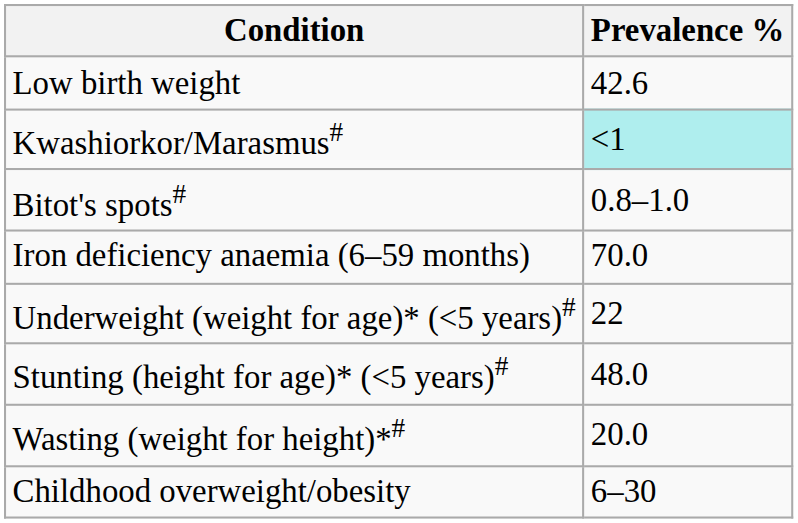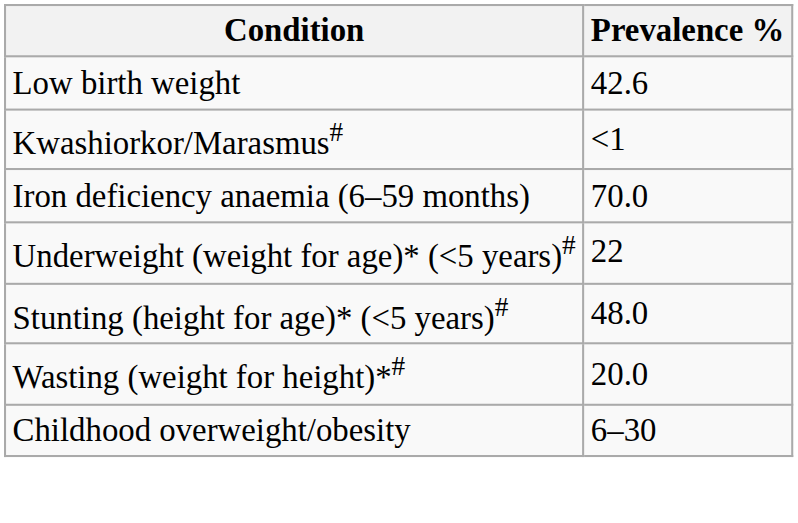Kwashiorkor/Marasmus# | Prevalence %: paleturquoise background -> no background
- row: Bitot's spots# | 0.8–1.0
